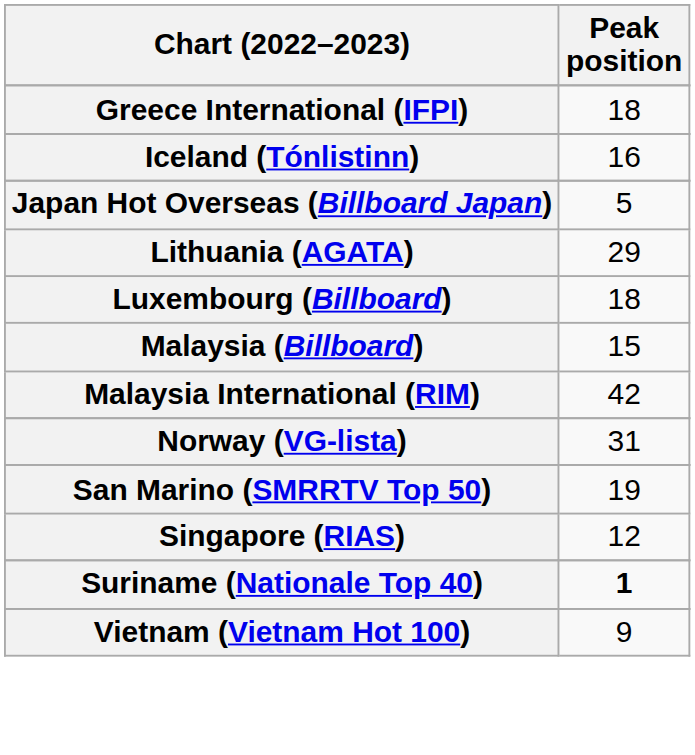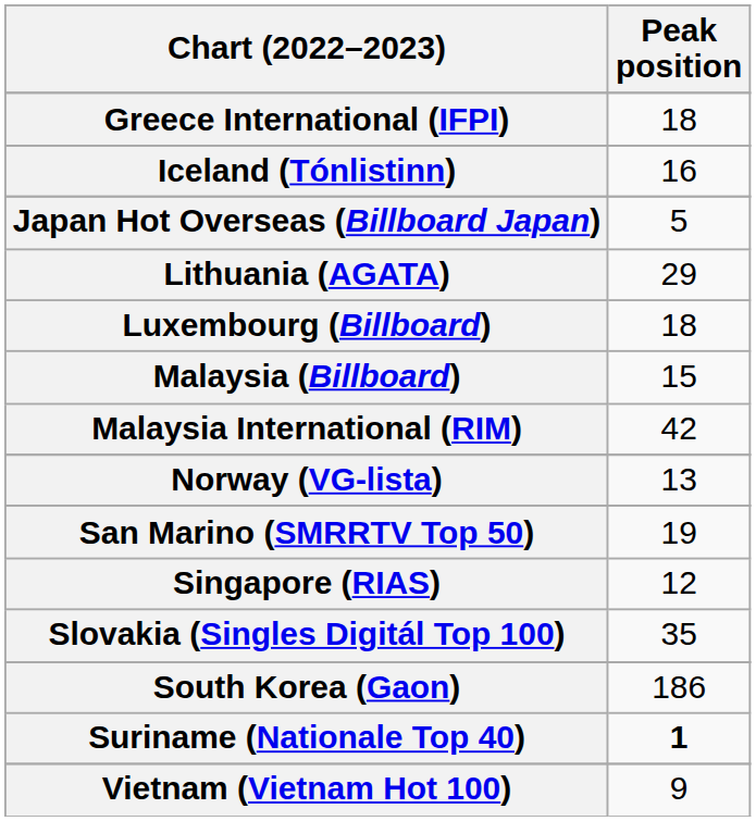Norway (VG-lista) | Peak position: 31 -> 13
+ row: Slovakia (Singles Digitál Top 100) | 35
+ row: South Korea (Gaon) | 186
